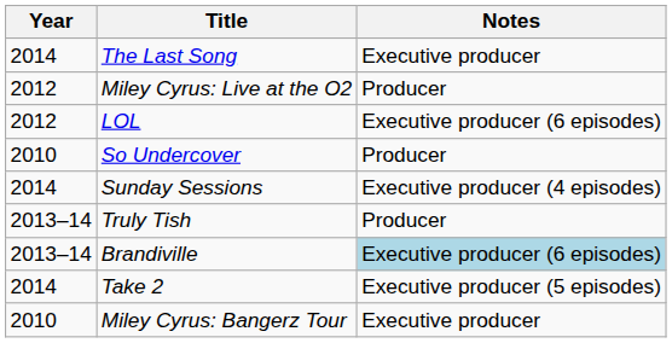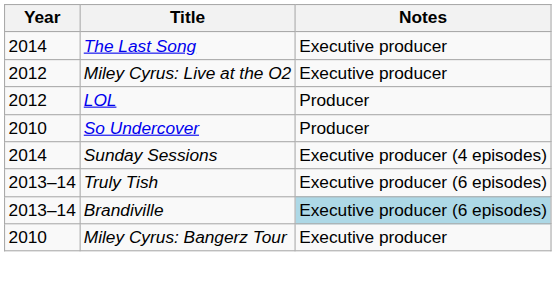Miley Cyrus: Live at the O2 | Notes: Producer -> Executive producer
LOL | Notes: Executive producer (6 episodes) -> Producer
Truly Tish | Notes: Producer -> Executive producer (6 episodes)
- row: 2014 | Take 2 | Executive producer (5 episodes)
